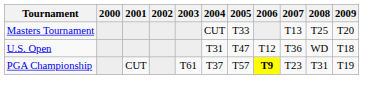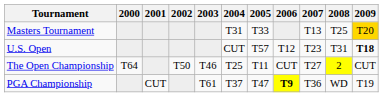Masters Tournament | 2004: CUT -> T31
Masters Tournament | 2009: no background -> gold background
U.S. Open | 2004: T31 -> CUT
U.S. Open | 2005: T47 -> T57
U.S. Open | 2007: T36 -> T23
U.S. Open | 2008: WD -> T31
U.S. Open | 2009: normal -> bold
+ row: The Open Championship | T64 | T50 | T46 | T25 | T11 | CUT | T27 | 2 | CUT
PGA Championship | 2005: T57 -> T47
PGA Championship | 2007: T23 -> T36
PGA Championship | 2008: T31 -> WD
